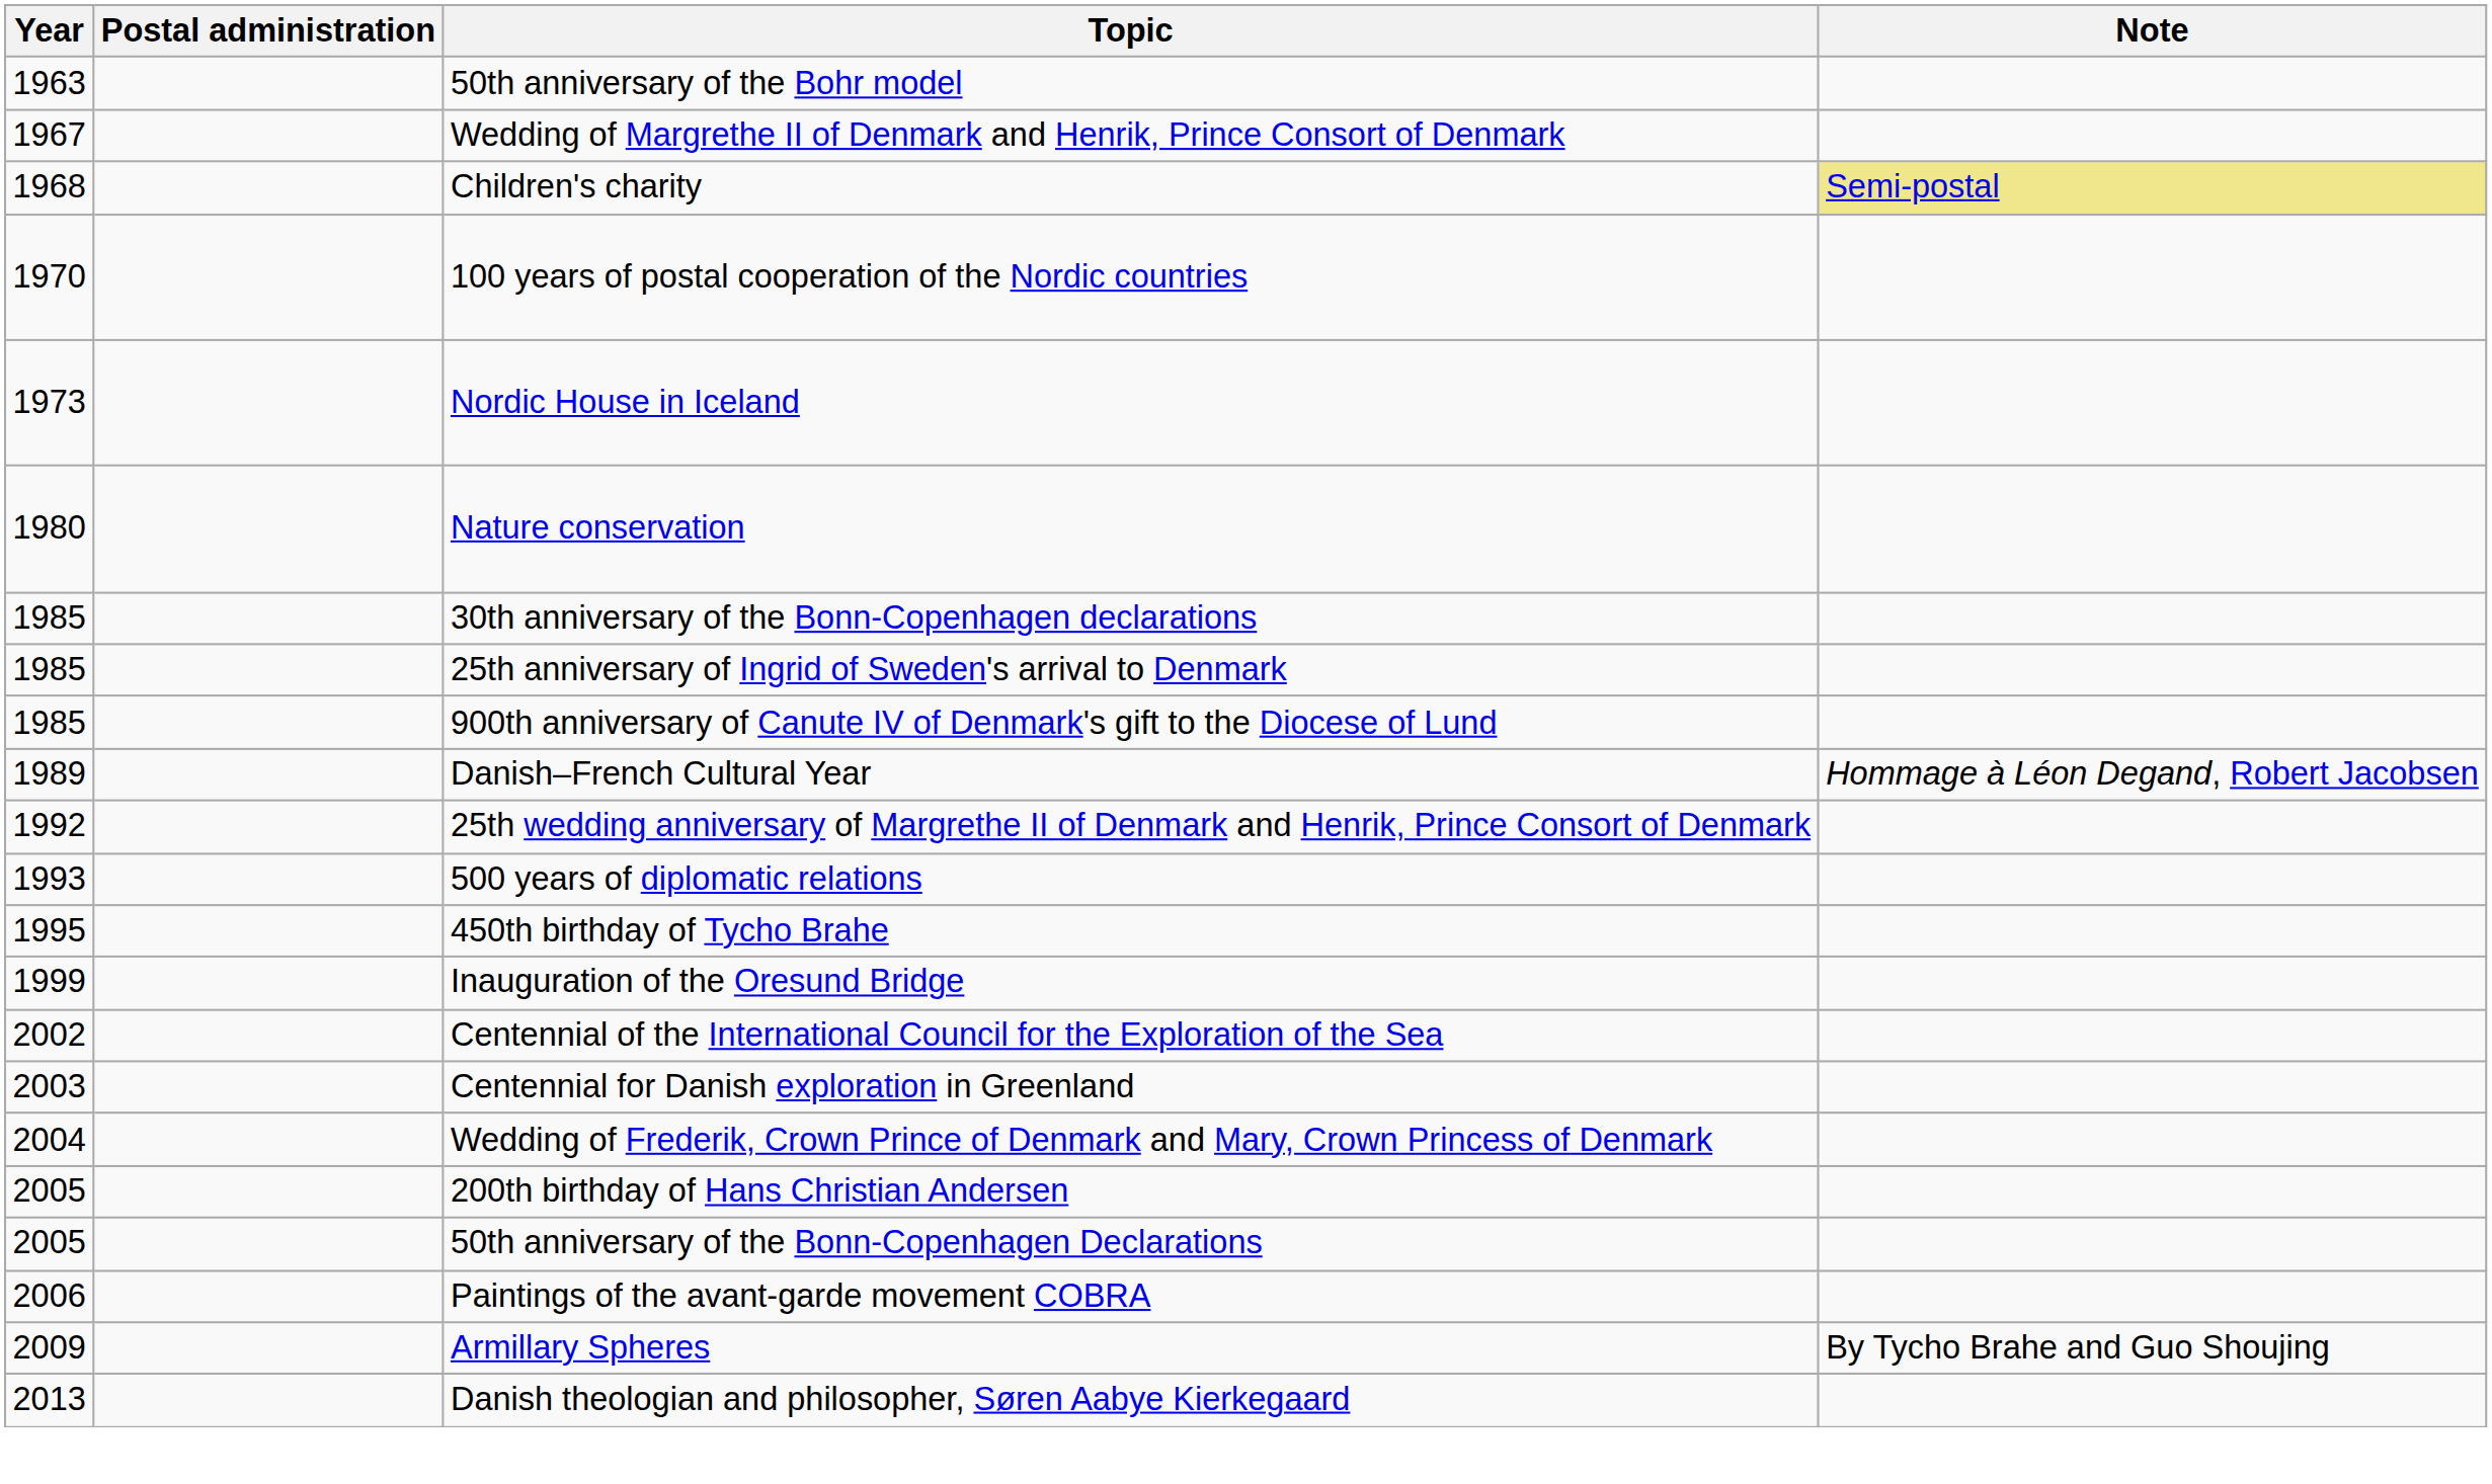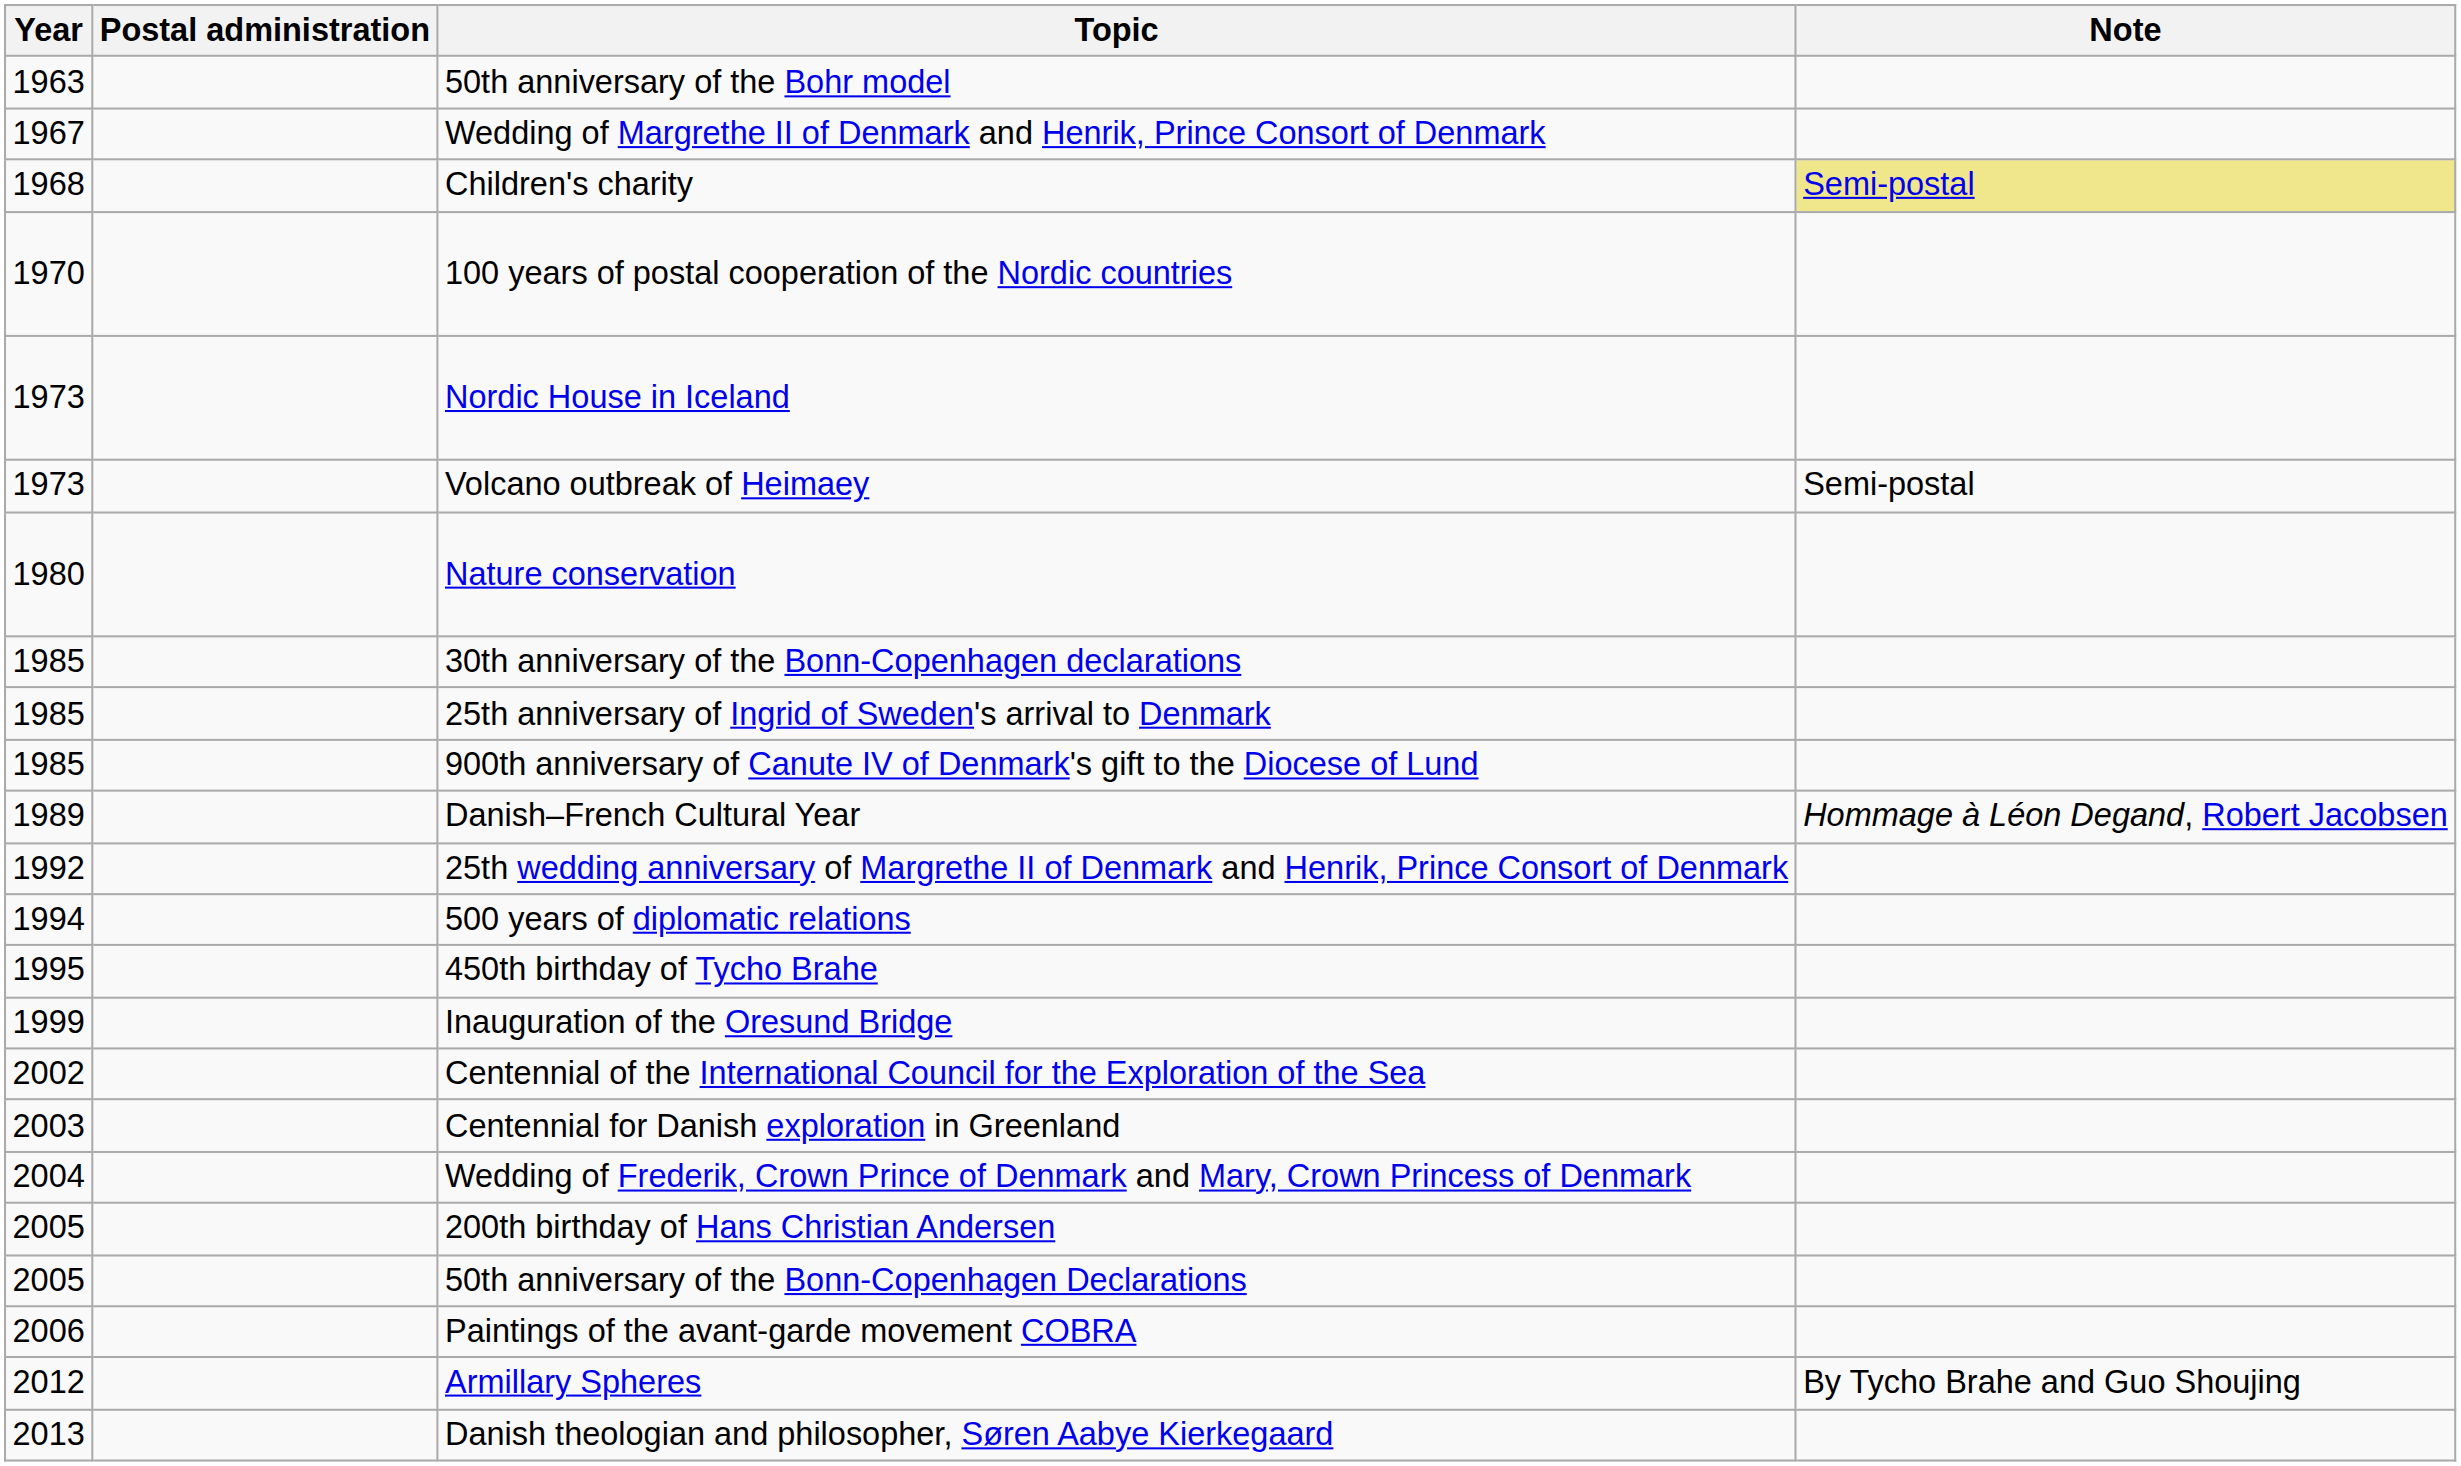+ row: 1973 | Volcano outbreak of Heimaey | Semi-postal
500 years of diplomatic relations | Year: 1993 -> 1994
Armillary Spheres | Year: 2009 -> 2012
